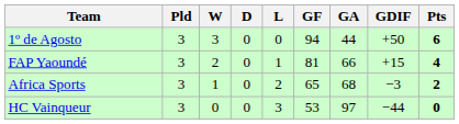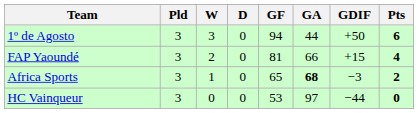- column: L | 0 | 1 | 2 | 3
Africa Sports | GA: normal -> bold
